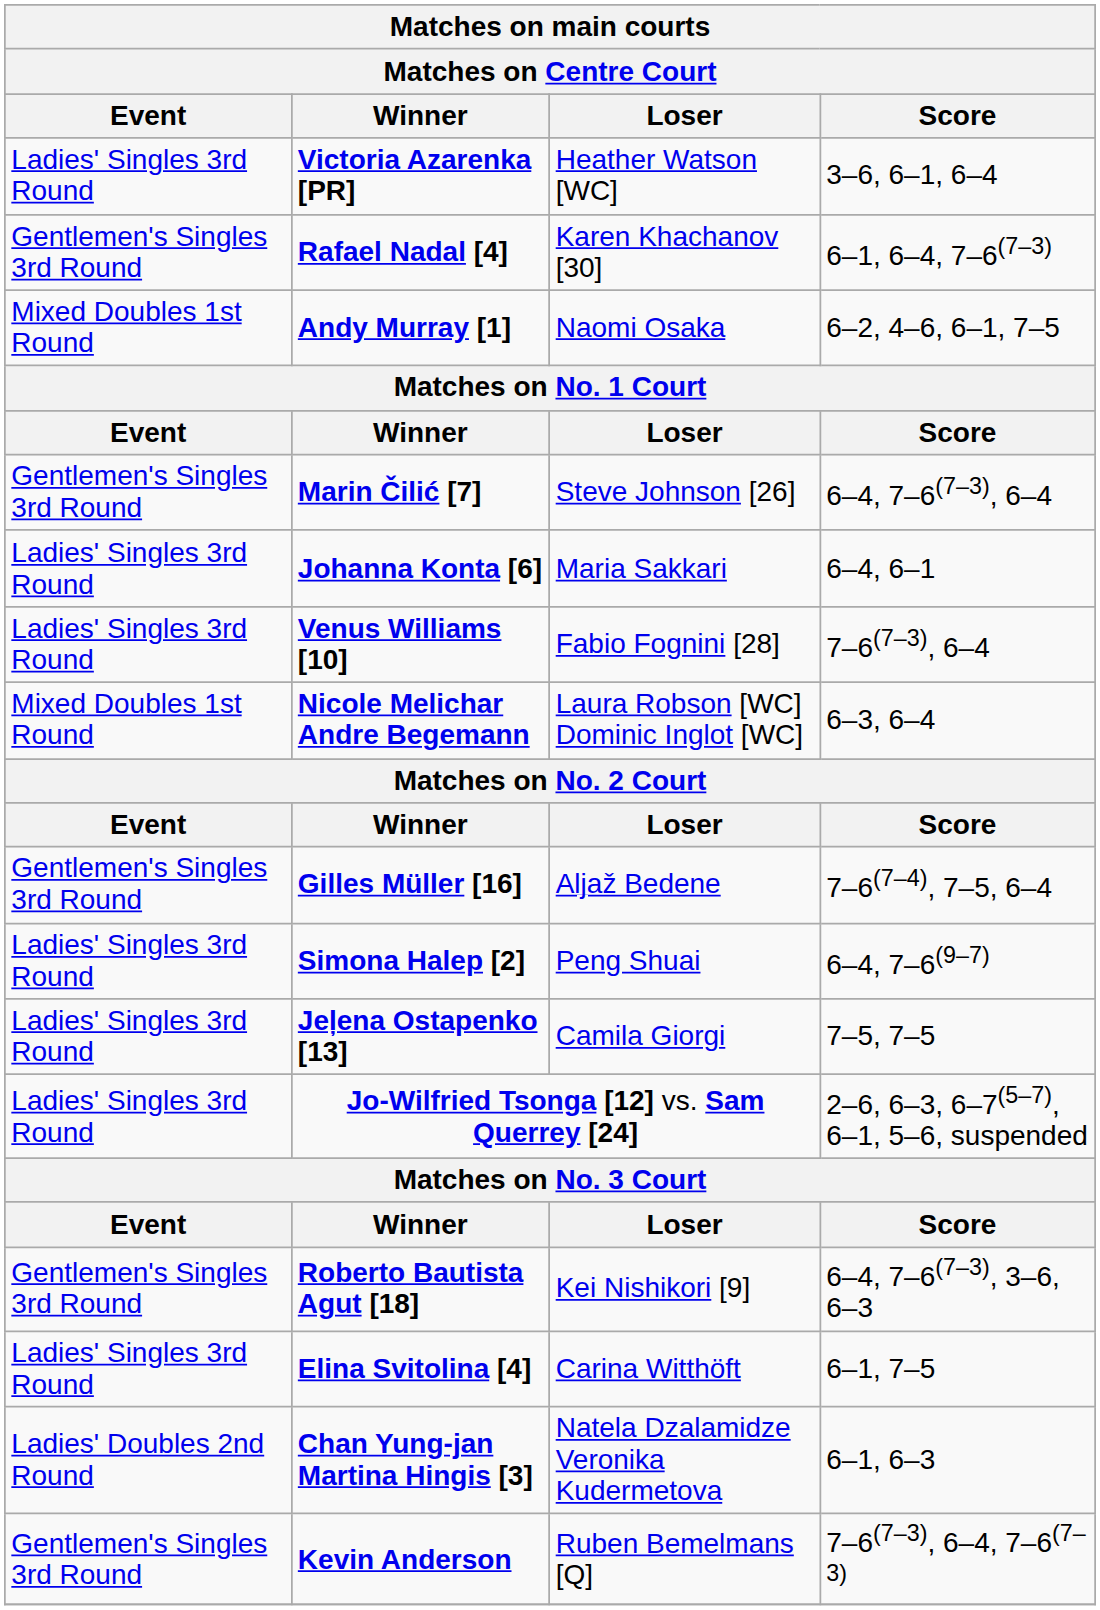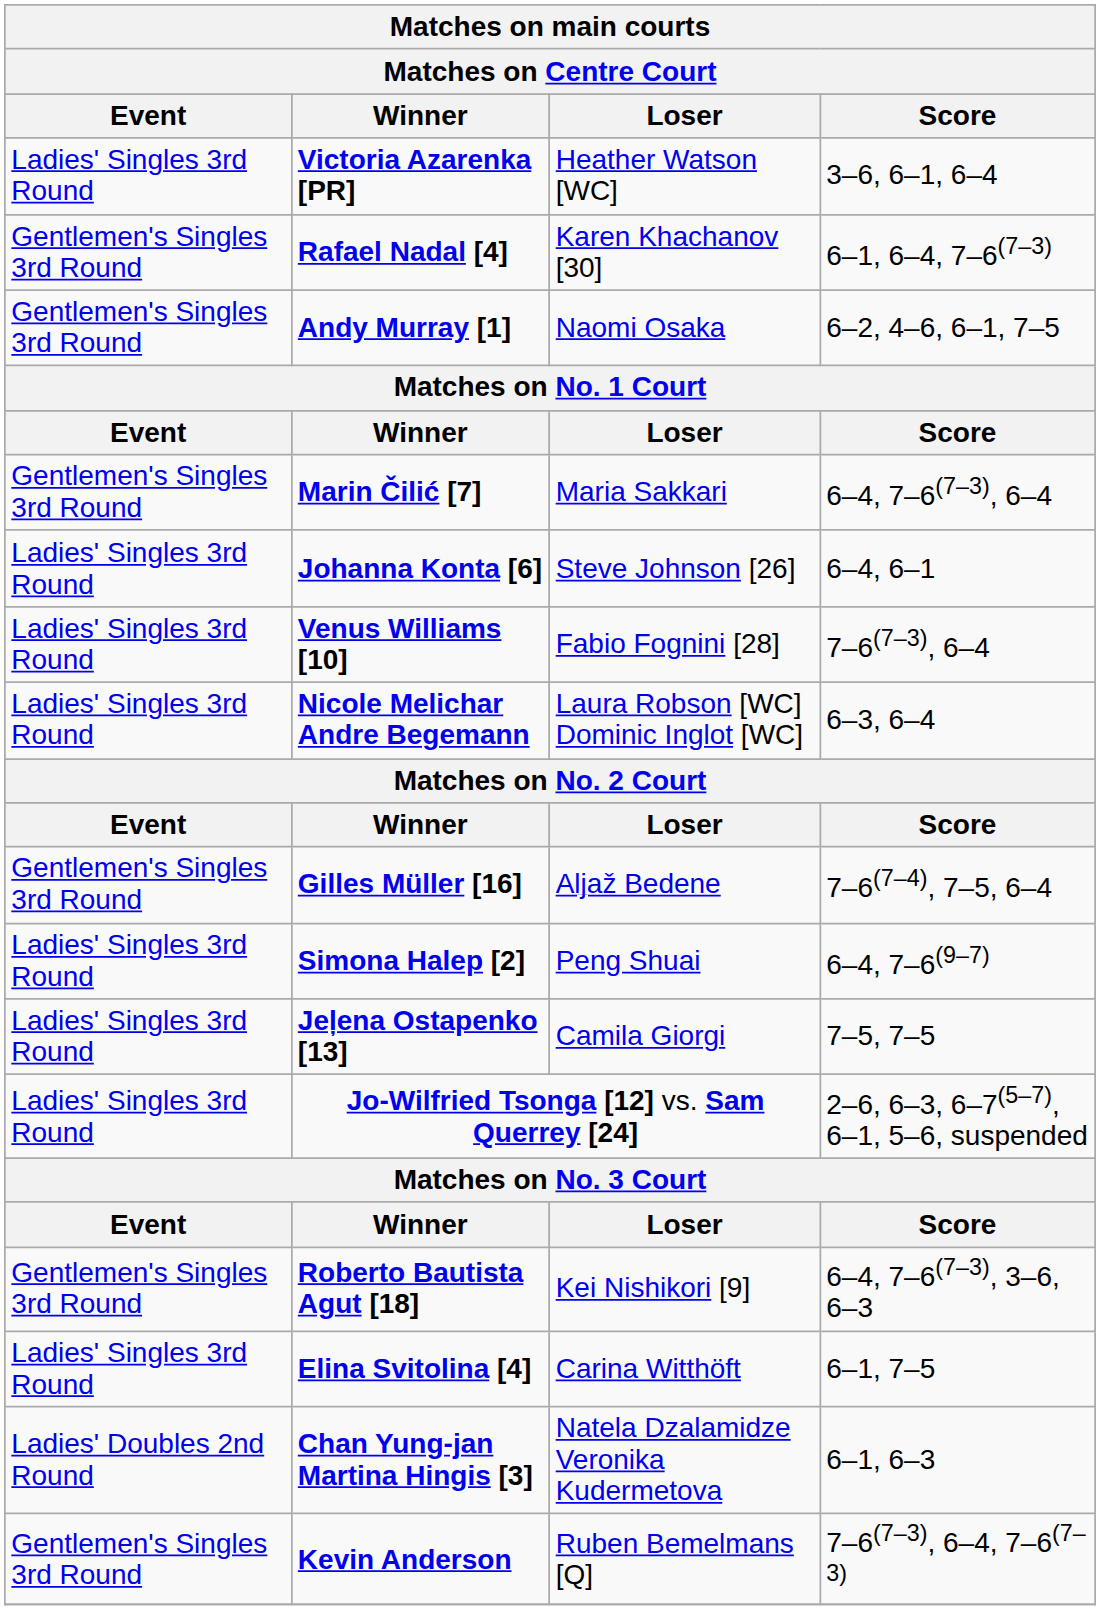Andy Murray [1] | Event: Mixed Doubles 1st Round -> Gentlemen's Singles 3rd Round
Marin Čilić [7] | Loser: Steve Johnson [26] -> Maria Sakkari
Johanna Konta [6] | Loser: Maria Sakkari -> Steve Johnson [26]
Nicole Melichar Andre Begemann | Event: Mixed Doubles 1st Round -> Ladies' Singles 3rd Round
